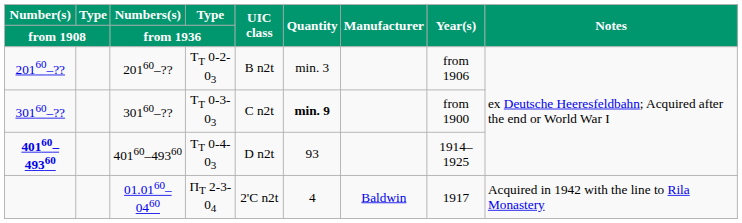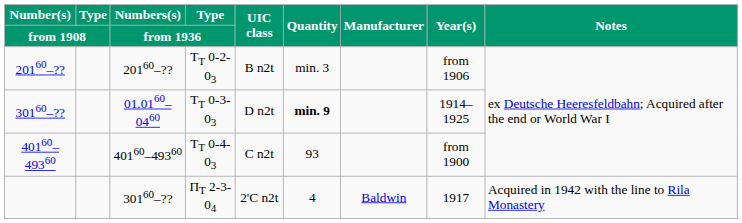ТТ 0-3-03 | Numbers(s) / from 1936: 30160–?? -> 01.0160–0460
ТТ 0-3-03 | UIC class: C n2t -> D n2t
ТТ 0-3-03 | Year(s): from 1900 -> 1914–1925
ТТ 0-4-03 | Number(s) / from 1908: bold -> normal
ТТ 0-4-03 | UIC class: D n2t -> C n2t
ТТ 0-4-03 | Year(s): 1914–1925 -> from 1900
ПТ 2-3-04 | Numbers(s) / from 1936: 01.0160–0460 -> 30160–??
